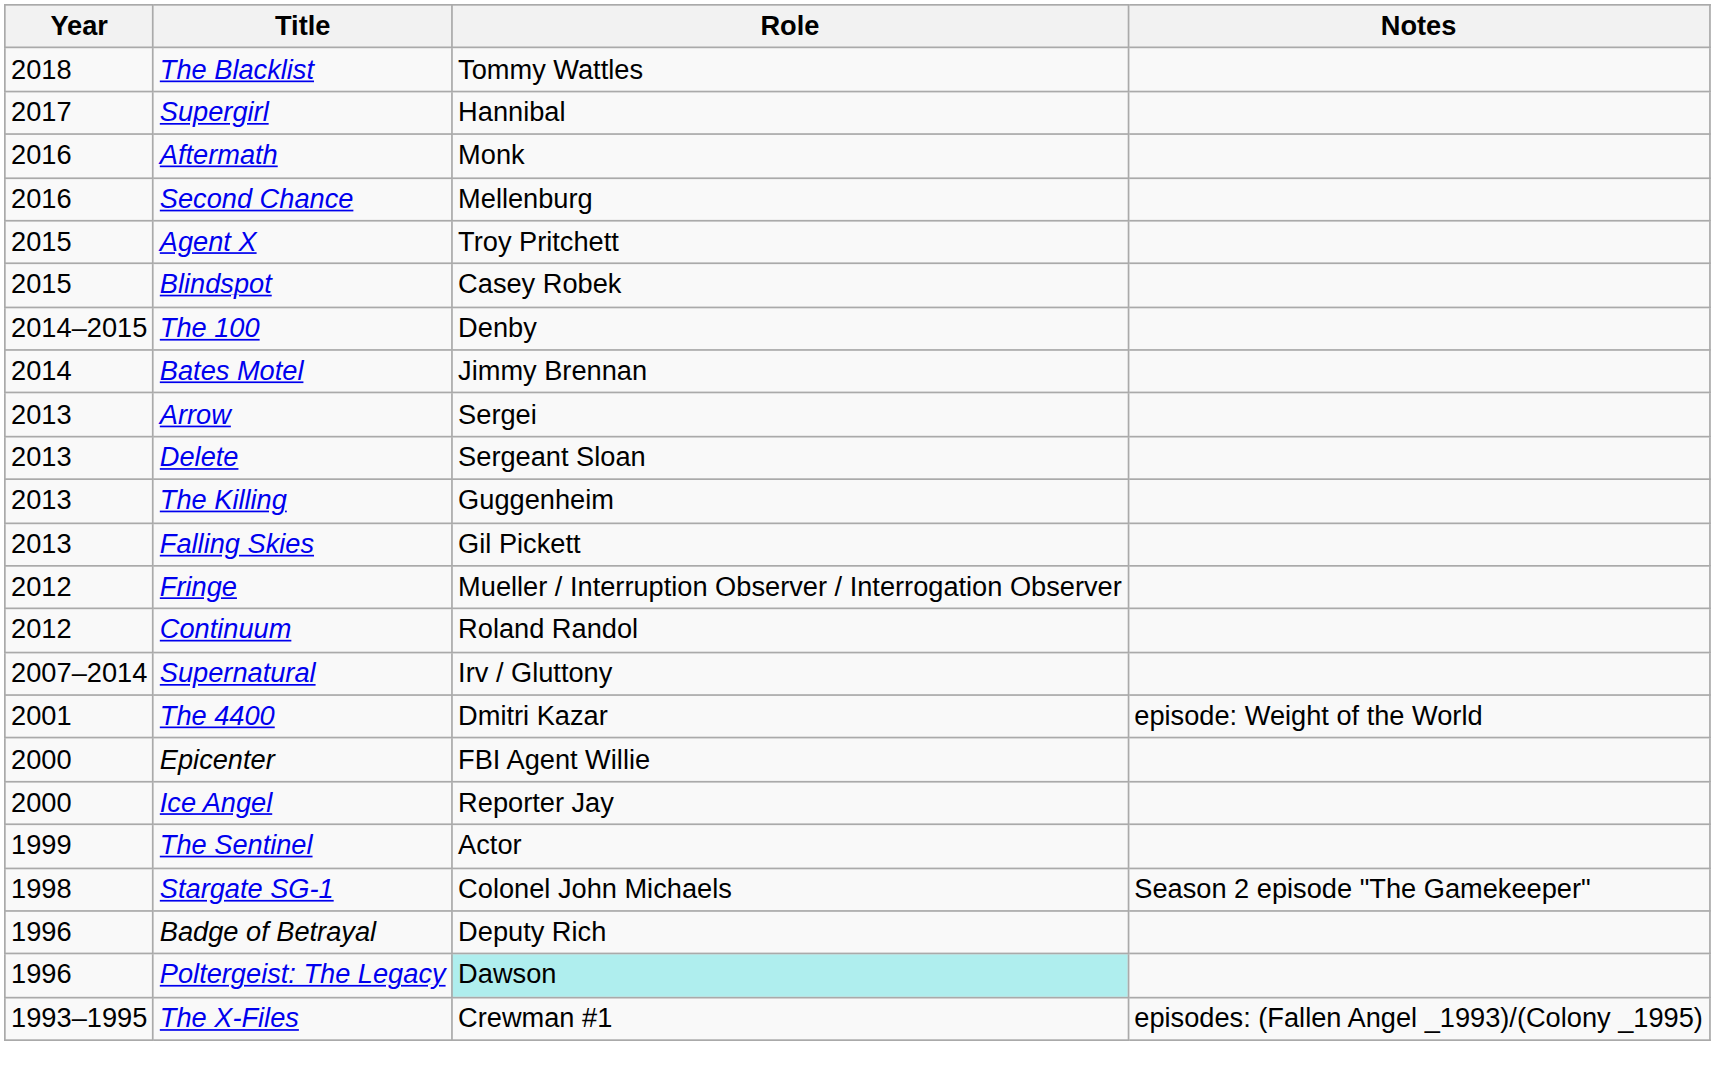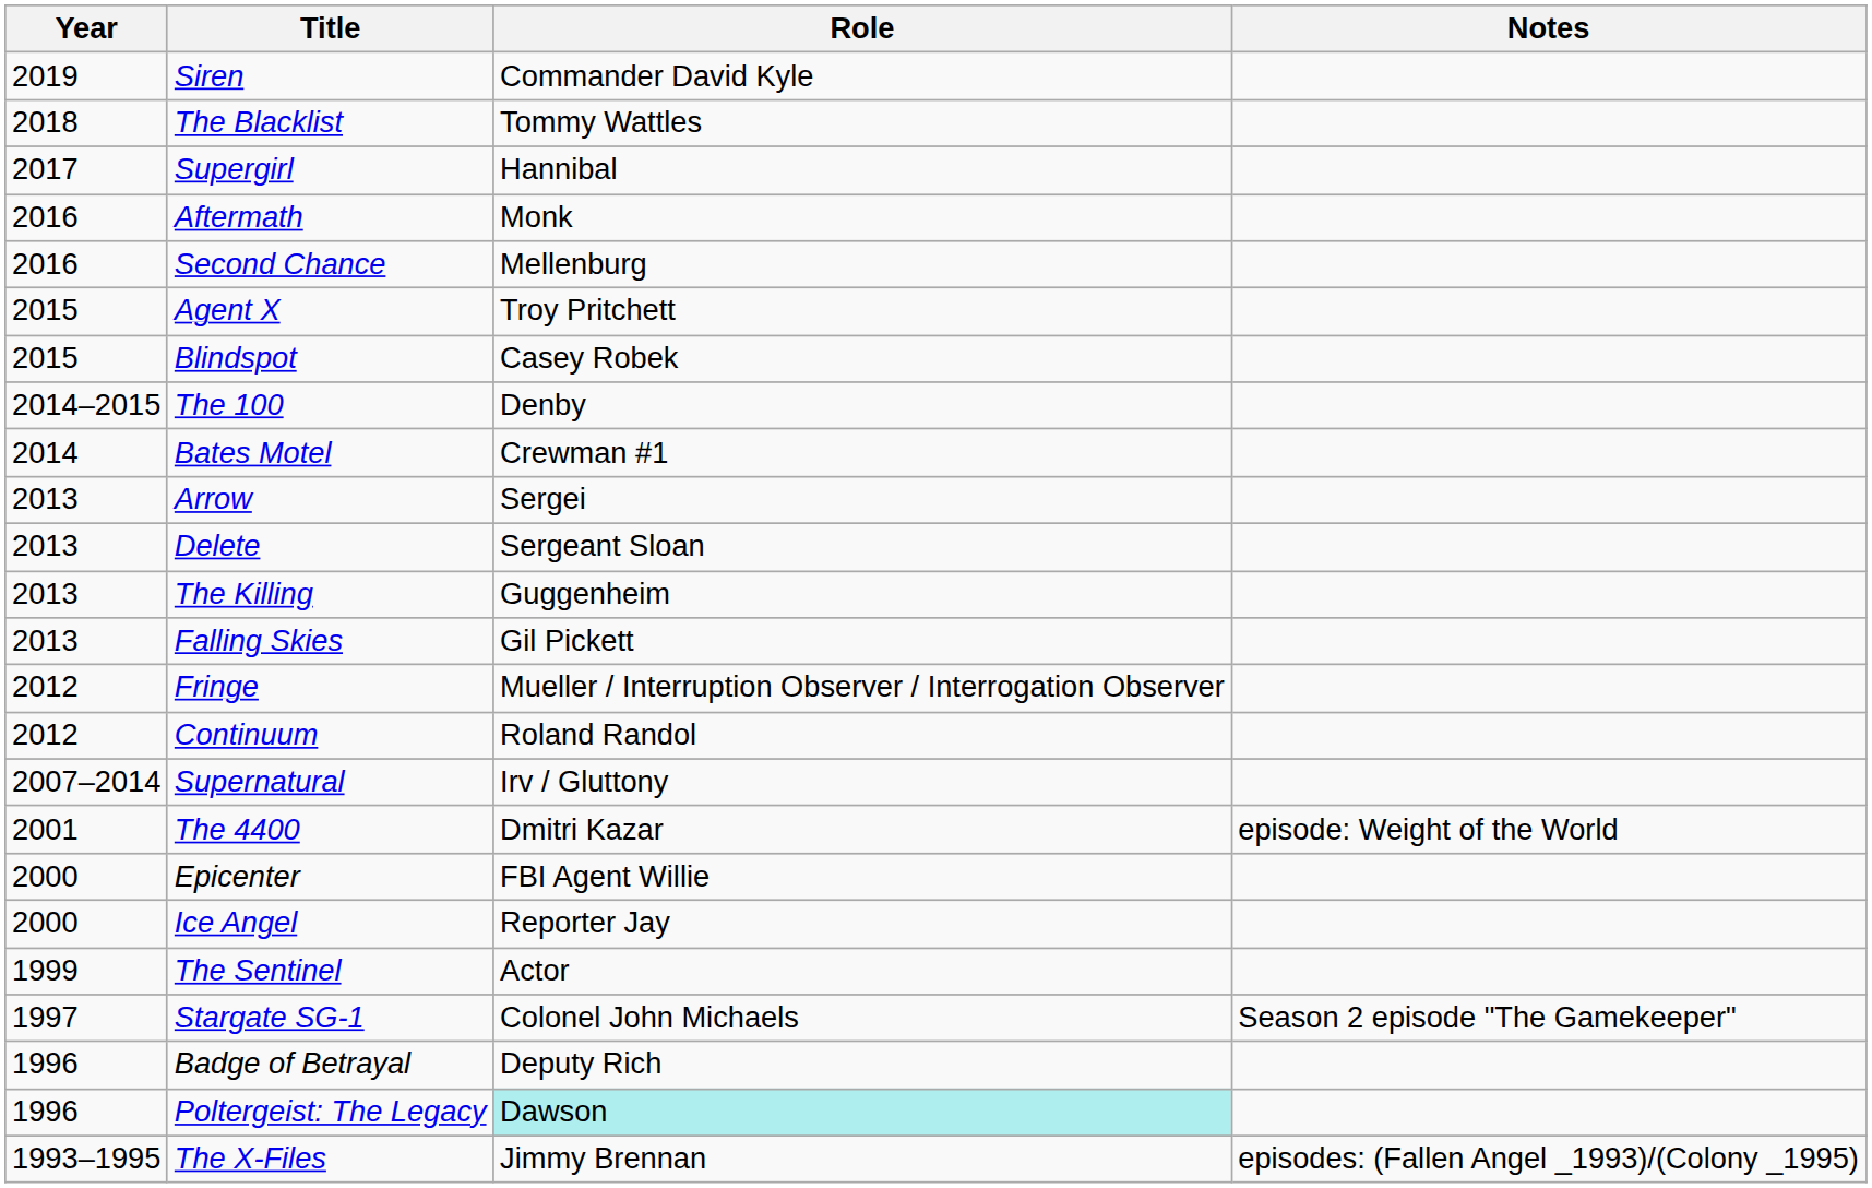+ row: 2019 | Siren | Commander David Kyle
Bates Motel | Role: Jimmy Brennan -> Crewman #1
Stargate SG-1 | Year: 1998 -> 1997
The X-Files | Role: Crewman #1 -> Jimmy Brennan
